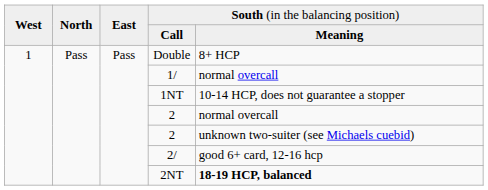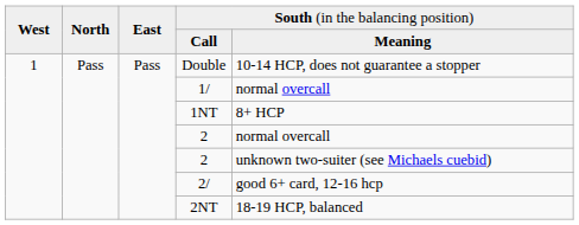Double | column 5: 8+ HCP -> 10-14 HCP, does not guarantee a stopper
1NT | column 5: 10-14 HCP, does not guarantee a stopper -> 8+ HCP
2NT | column 5: bold -> normal
